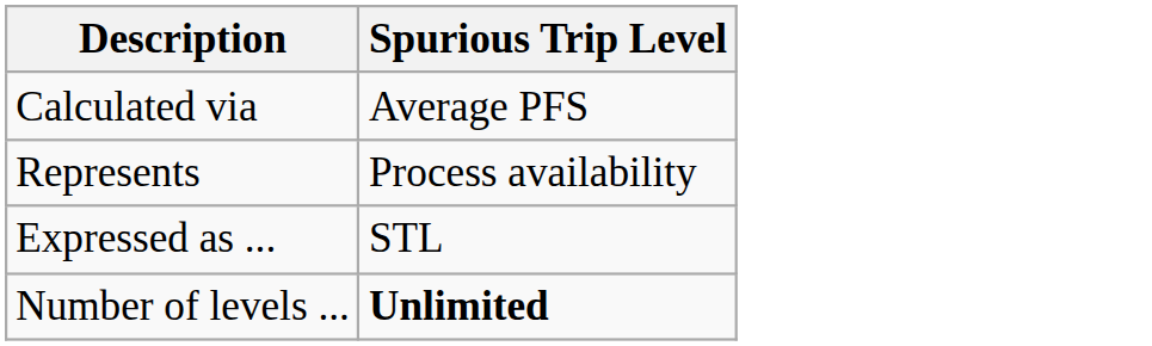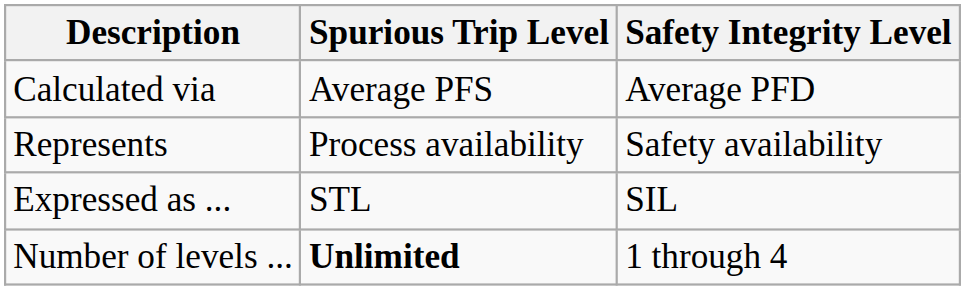+ column: Safety Integrity Level | Average PFD | Safety availability | SIL | 1 through 4
